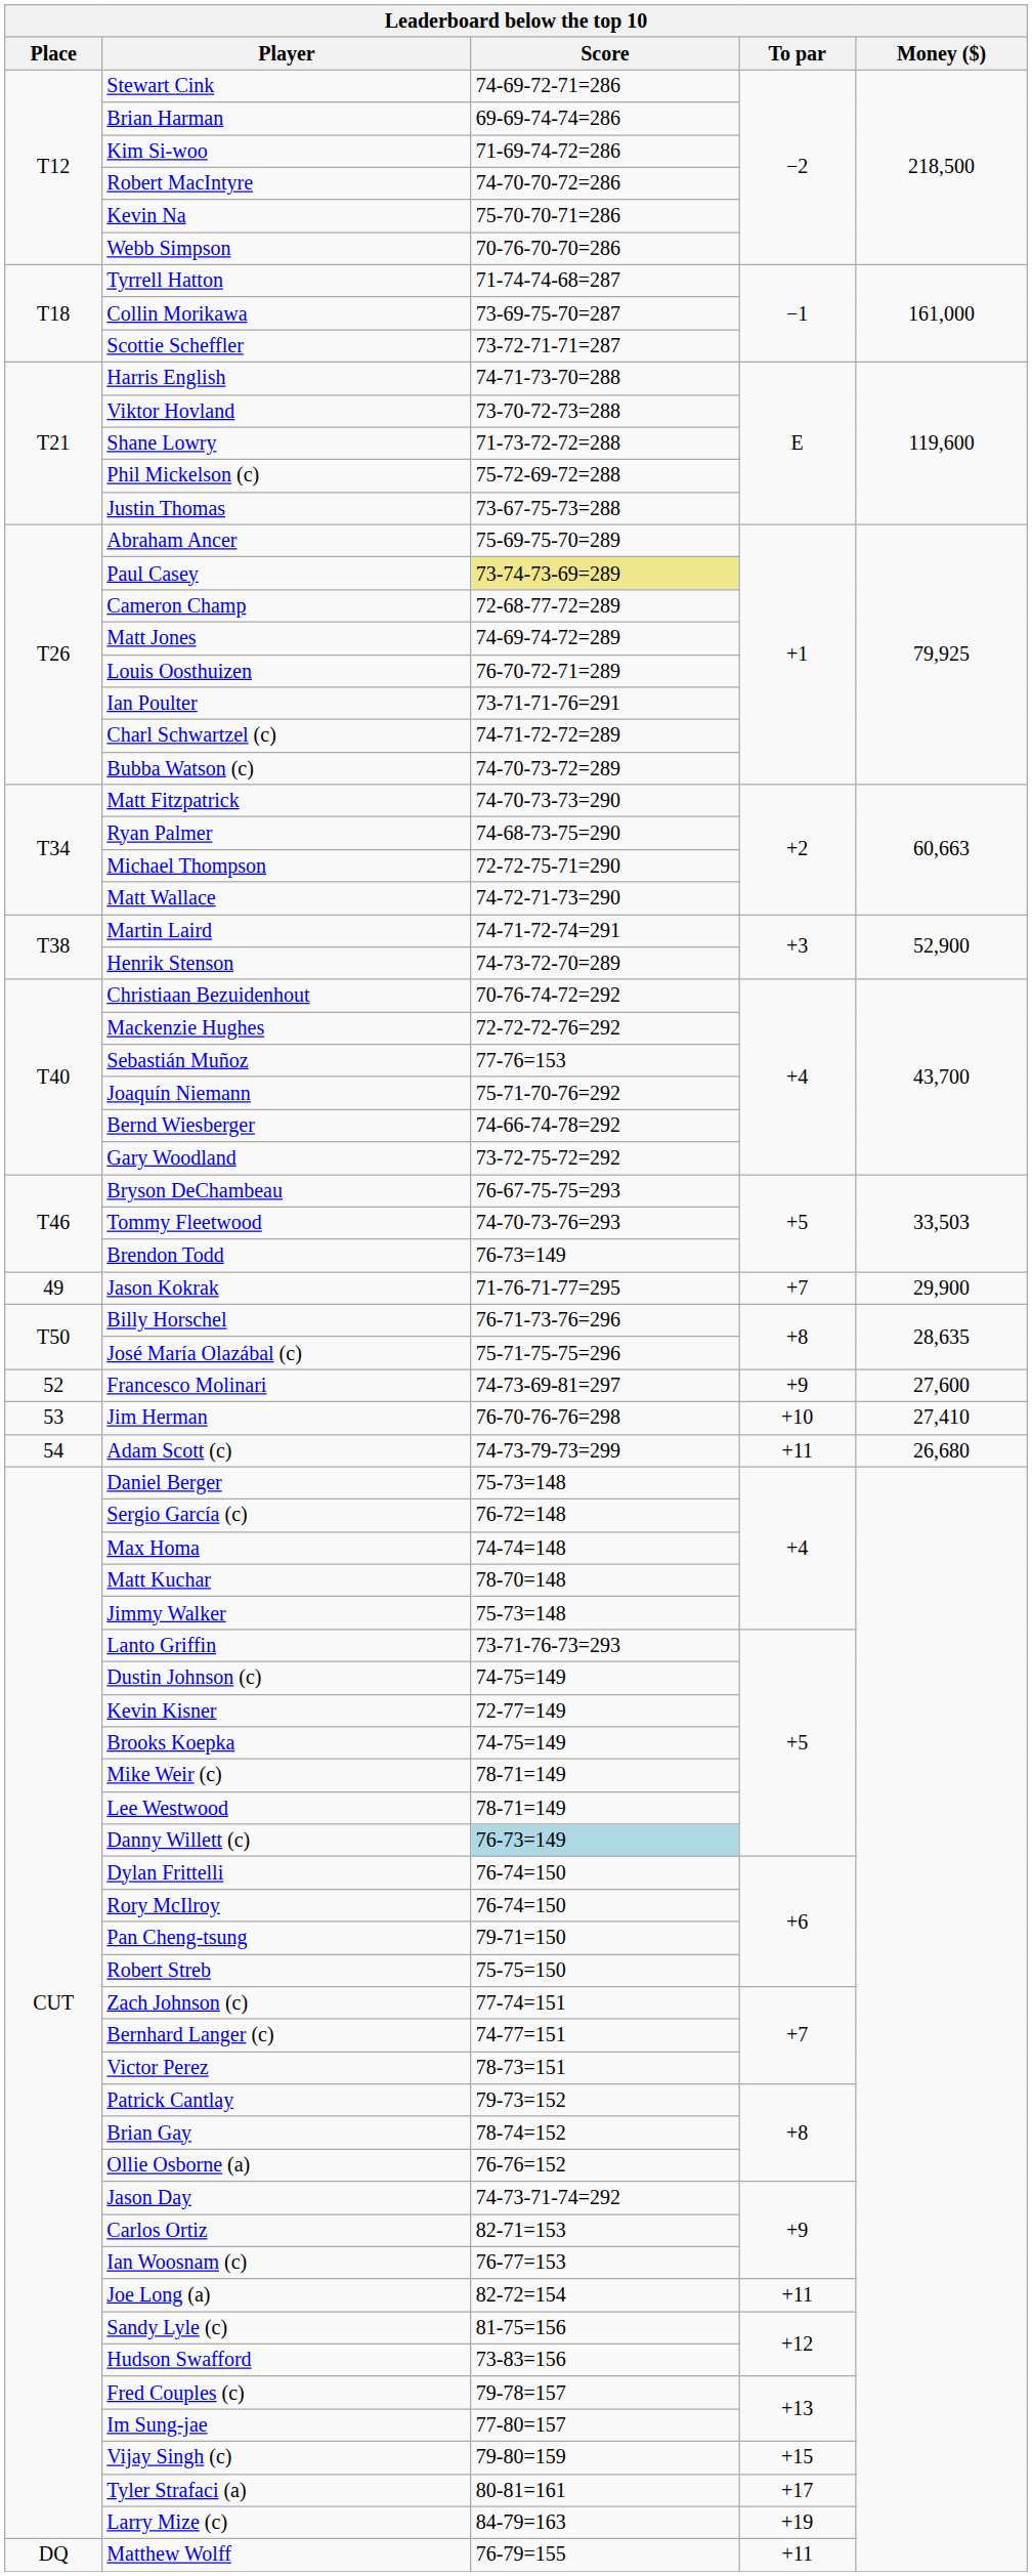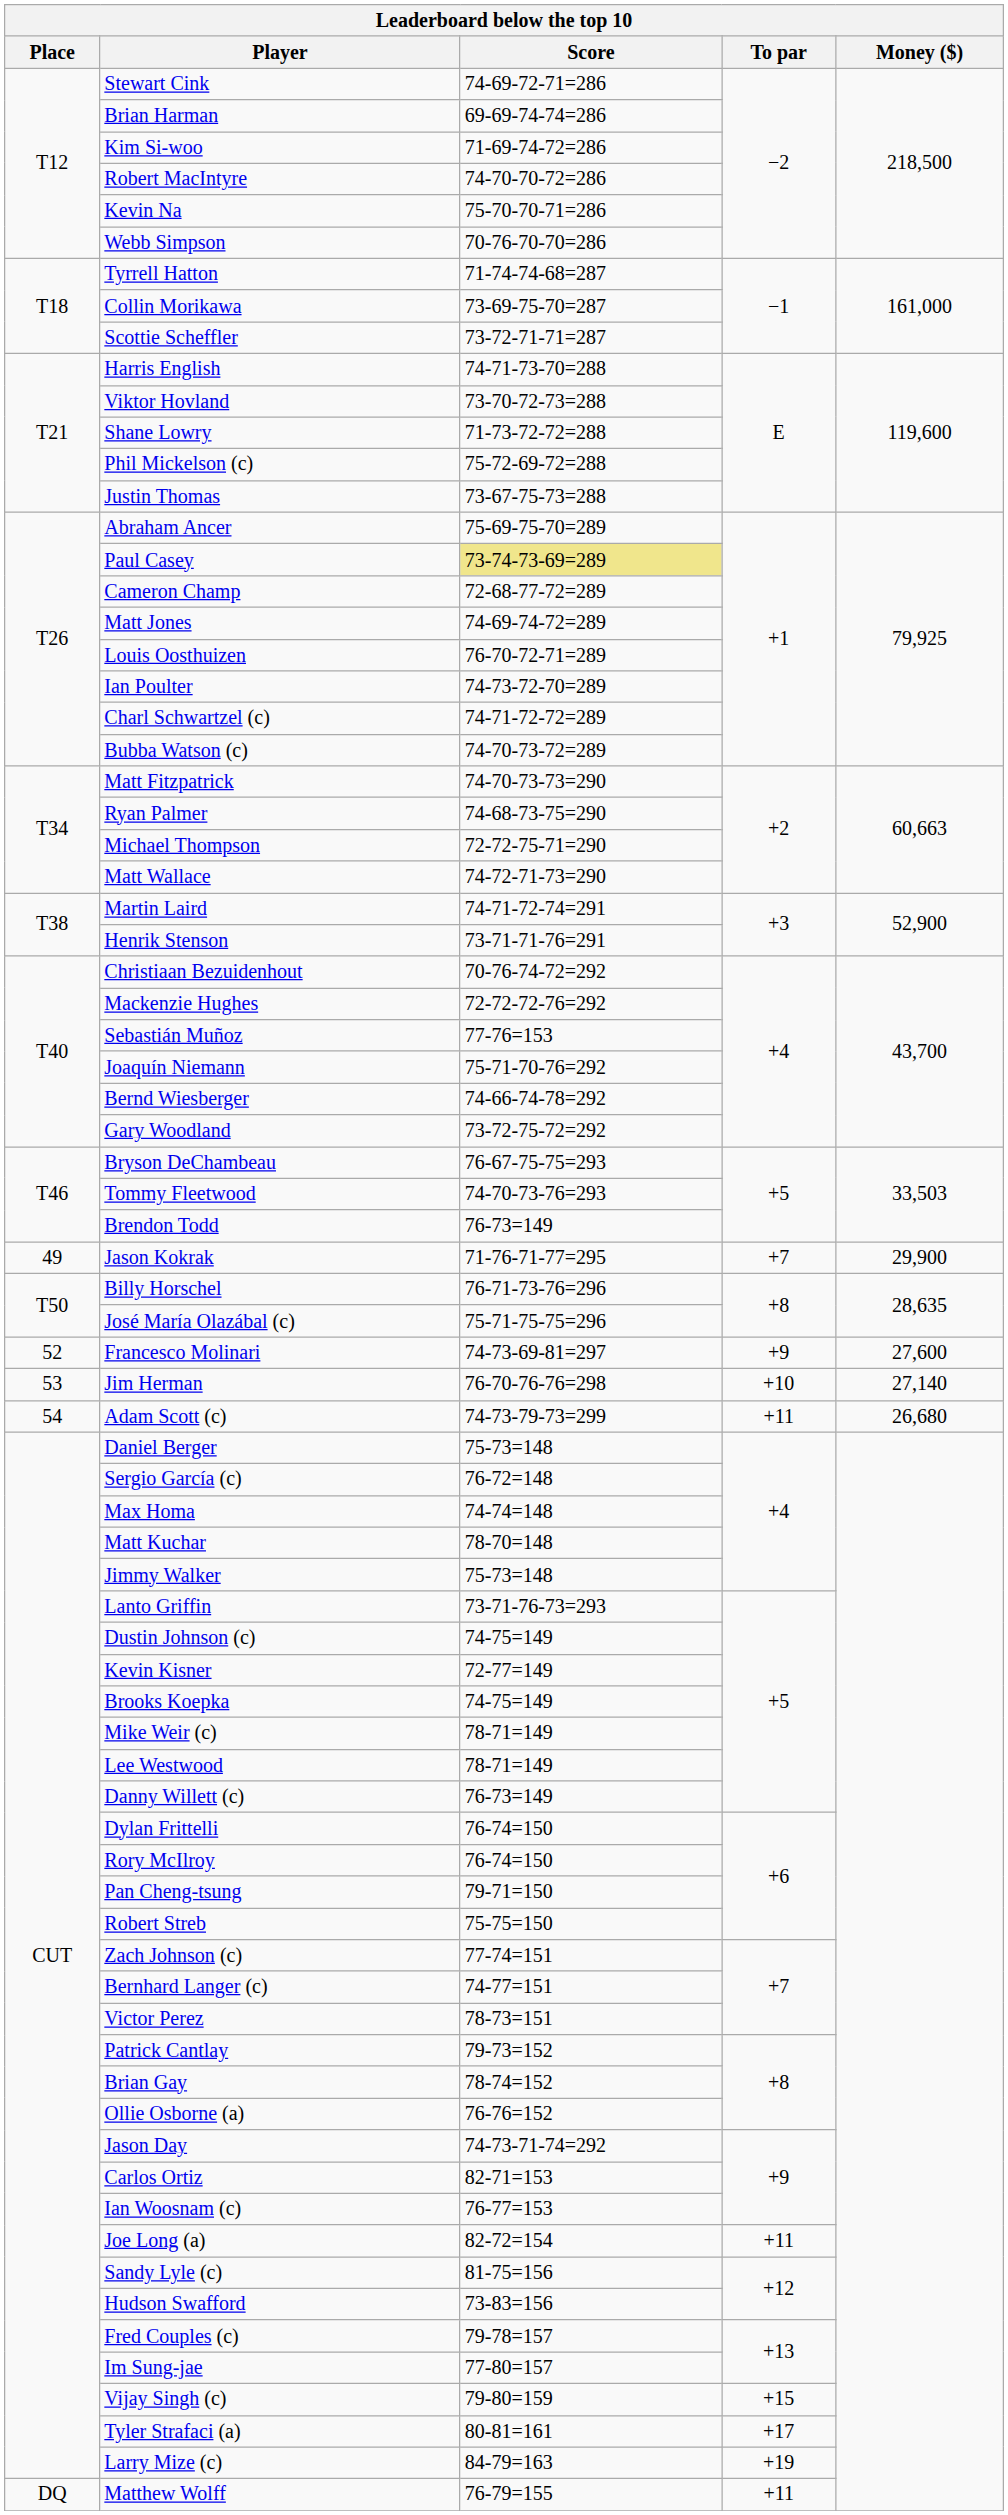Ian Poulter | Score: 73-71-71-76=291 -> 74-73-72-70=289
Henrik Stenson | Score: 74-73-72-70=289 -> 73-71-71-76=291
Jim Herman | Money ($): 27,410 -> 27,140
Danny Willett (c) | Score: lightblue background -> no background
